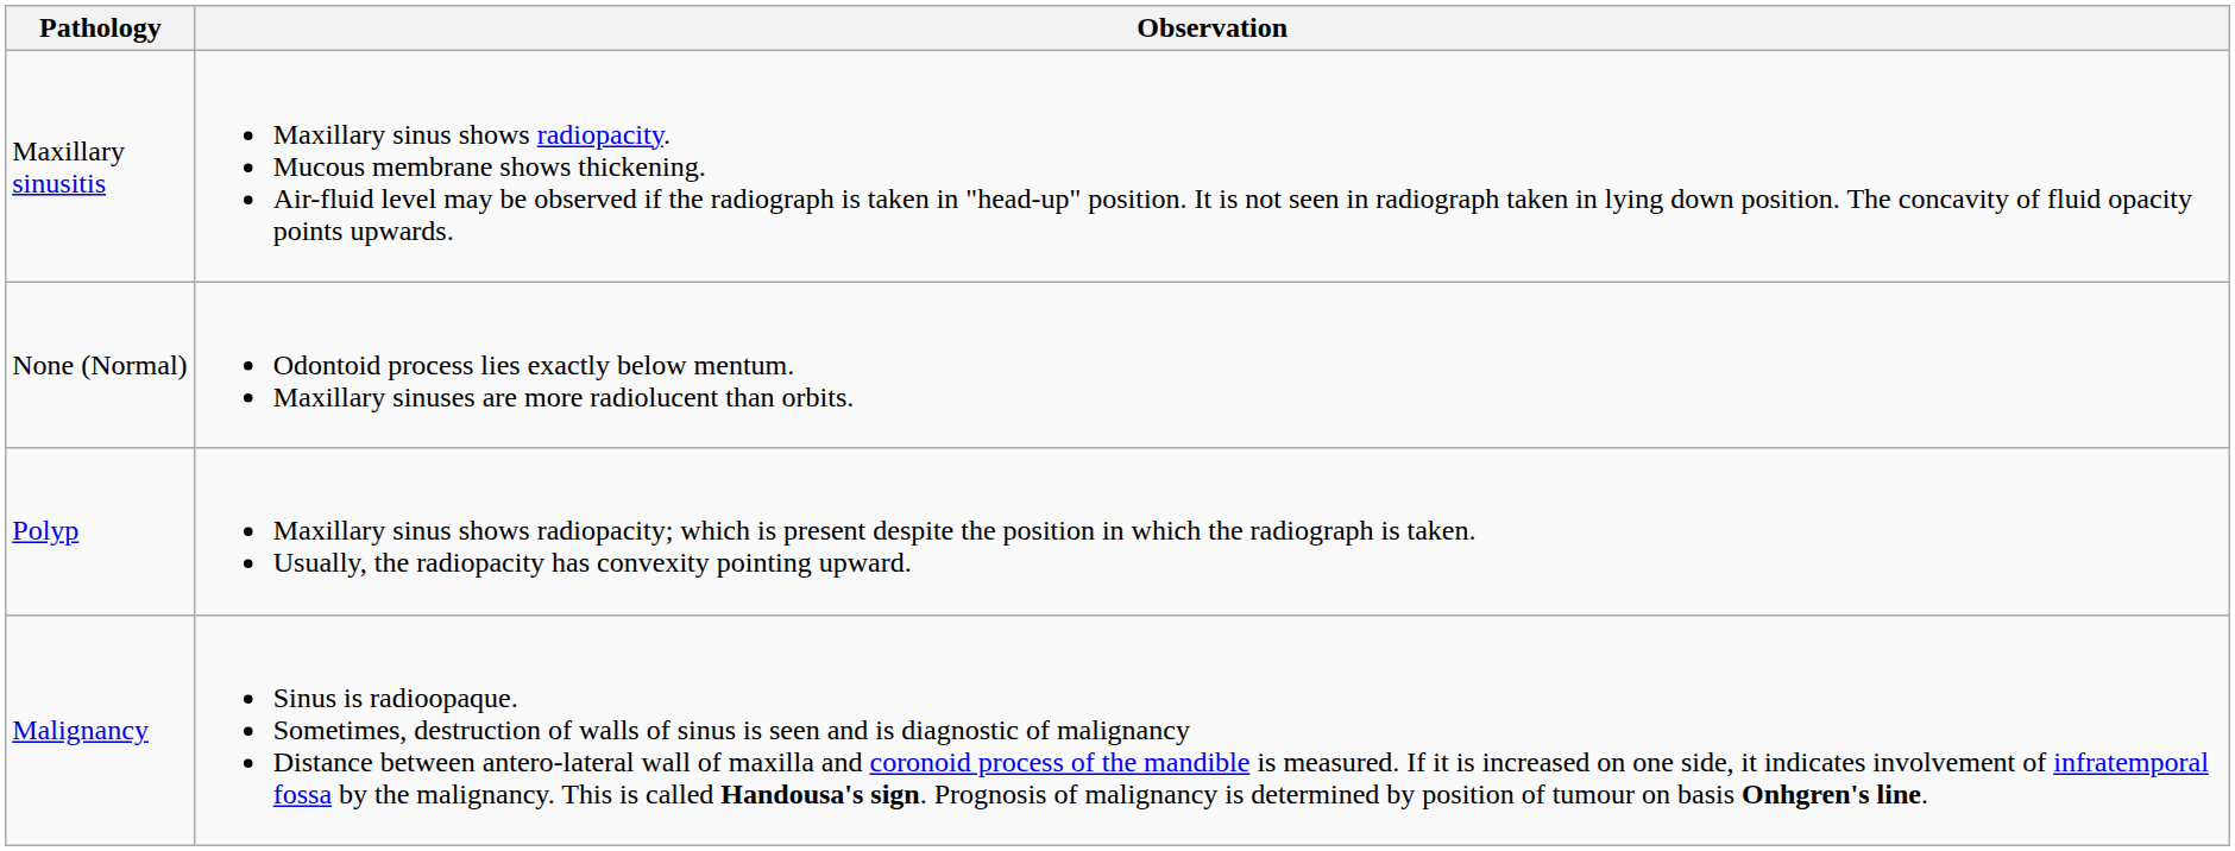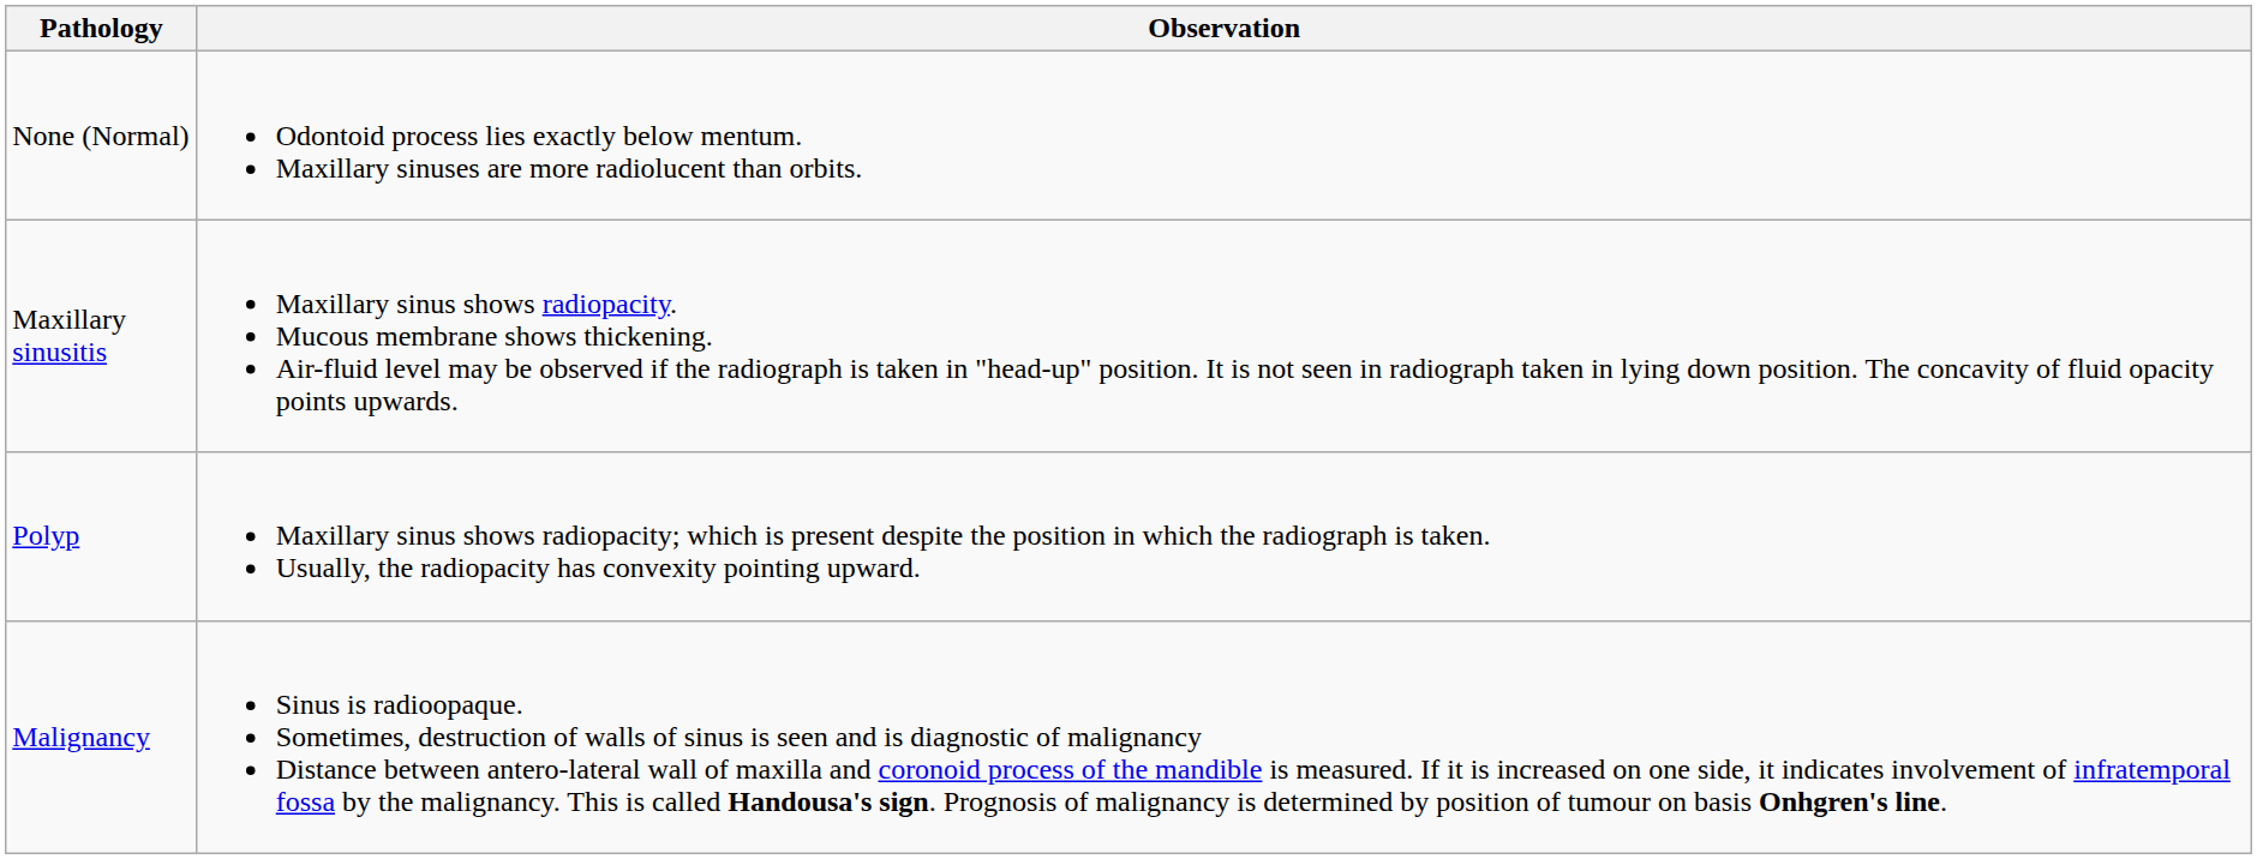rows swapped: None (Normal) <-> Maxillary sinusitis
